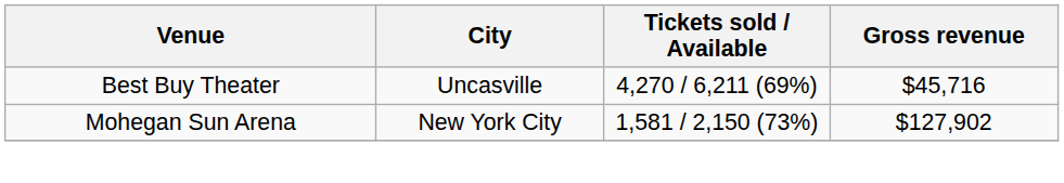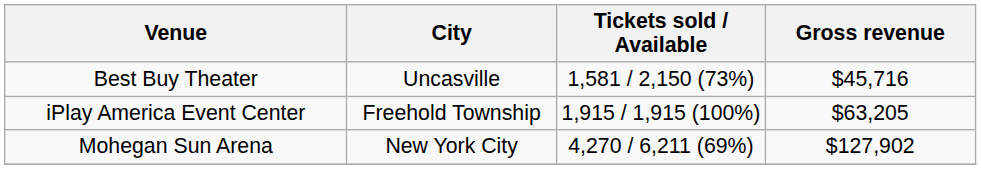Best Buy Theater | Tickets sold / Available: 4,270 / 6,211 (69%) -> 1,581 / 2,150 (73%)
+ row: iPlay America Event Center | Freehold Township | 1,915 / 1,915 (100%) | $63,205
Mohegan Sun Arena | Tickets sold / Available: 1,581 / 2,150 (73%) -> 4,270 / 6,211 (69%)
